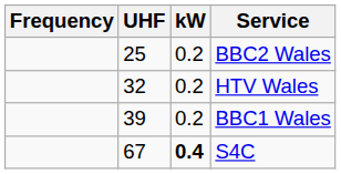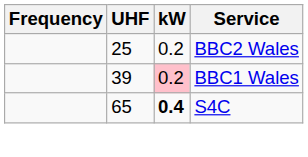- row: 32 | 0.2 | HTV Wales
BBC1 Wales | kW: no background -> pink background
S4C | UHF: 67 -> 65
